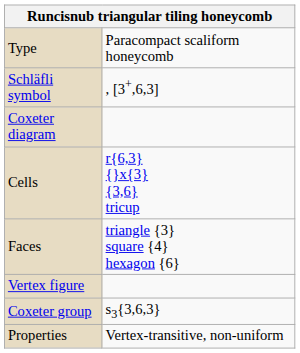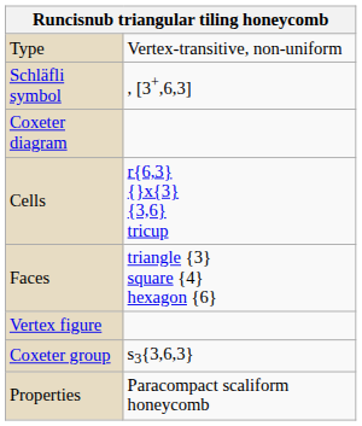Type | column 2: Paracompact scaliform honeycomb -> Vertex-transitive, non-uniform
Properties | column 2: Vertex-transitive, non-uniform -> Paracompact scaliform honeycomb
